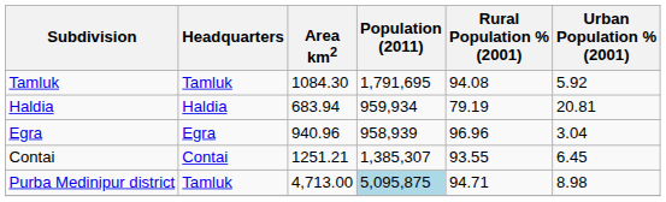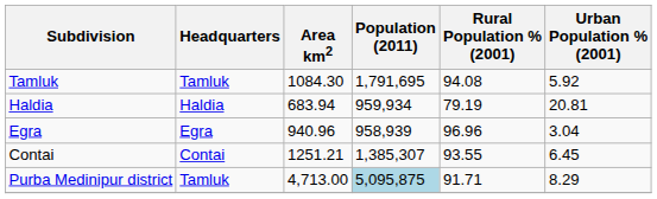Purba Medinipur district | Rural Population % (2001): 94.71 -> 91.71
Purba Medinipur district | Urban Population % (2001): 8.98 -> 8.29
